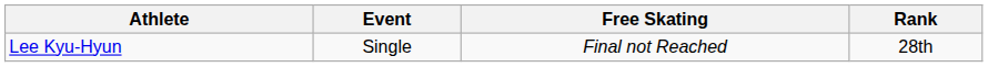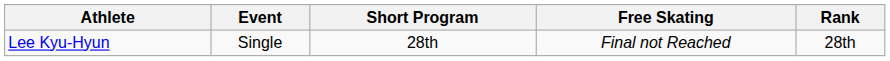+ column: Short Program | 28th
